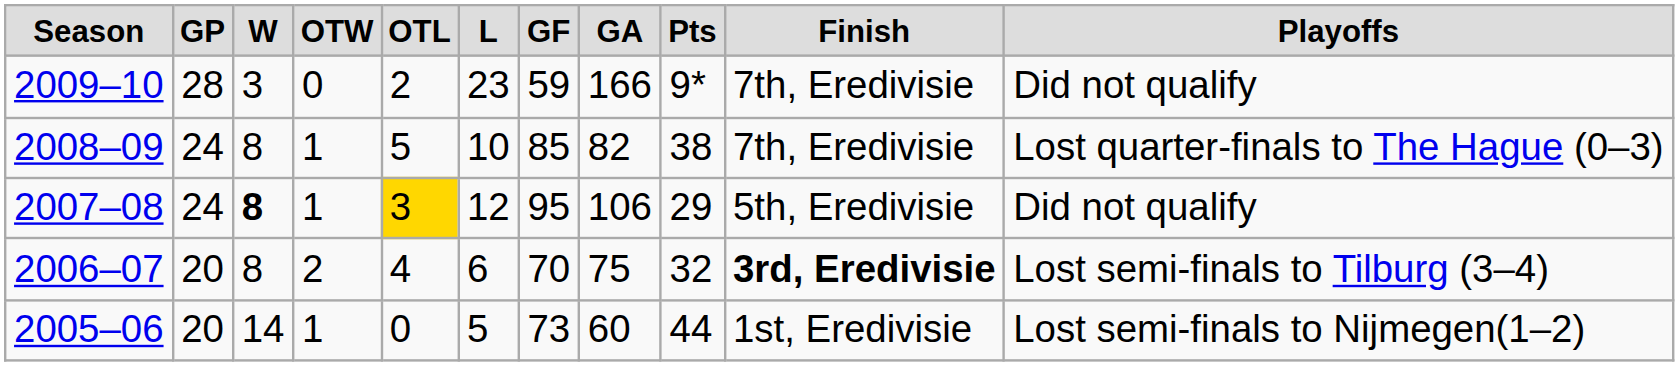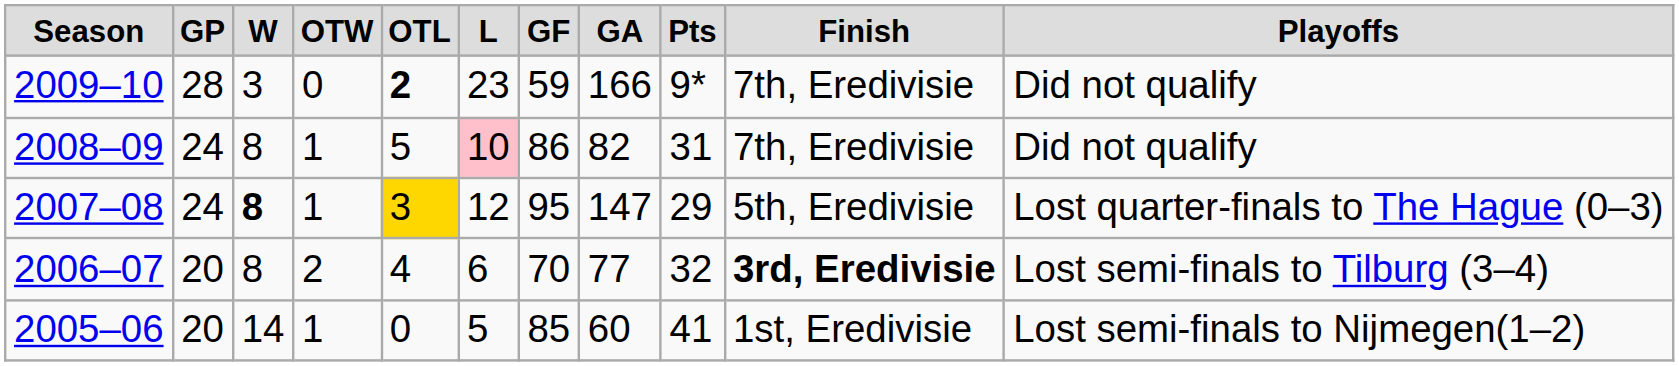2009–10 | column 5: normal -> bold
2008–09 | column 6: no background -> pink background
2008–09 | column 7: 85 -> 86
2008–09 | column 9: 38 -> 31
2008–09 | column 11: Lost quarter-finals to The Hague (0–3) -> Did not qualify
2007–08 | column 8: 106 -> 147
2007–08 | column 11: Did not qualify -> Lost quarter-finals to The Hague (0–3)
2006–07 | column 8: 75 -> 77
2005–06 | column 7: 73 -> 85
2005–06 | column 9: 44 -> 41
